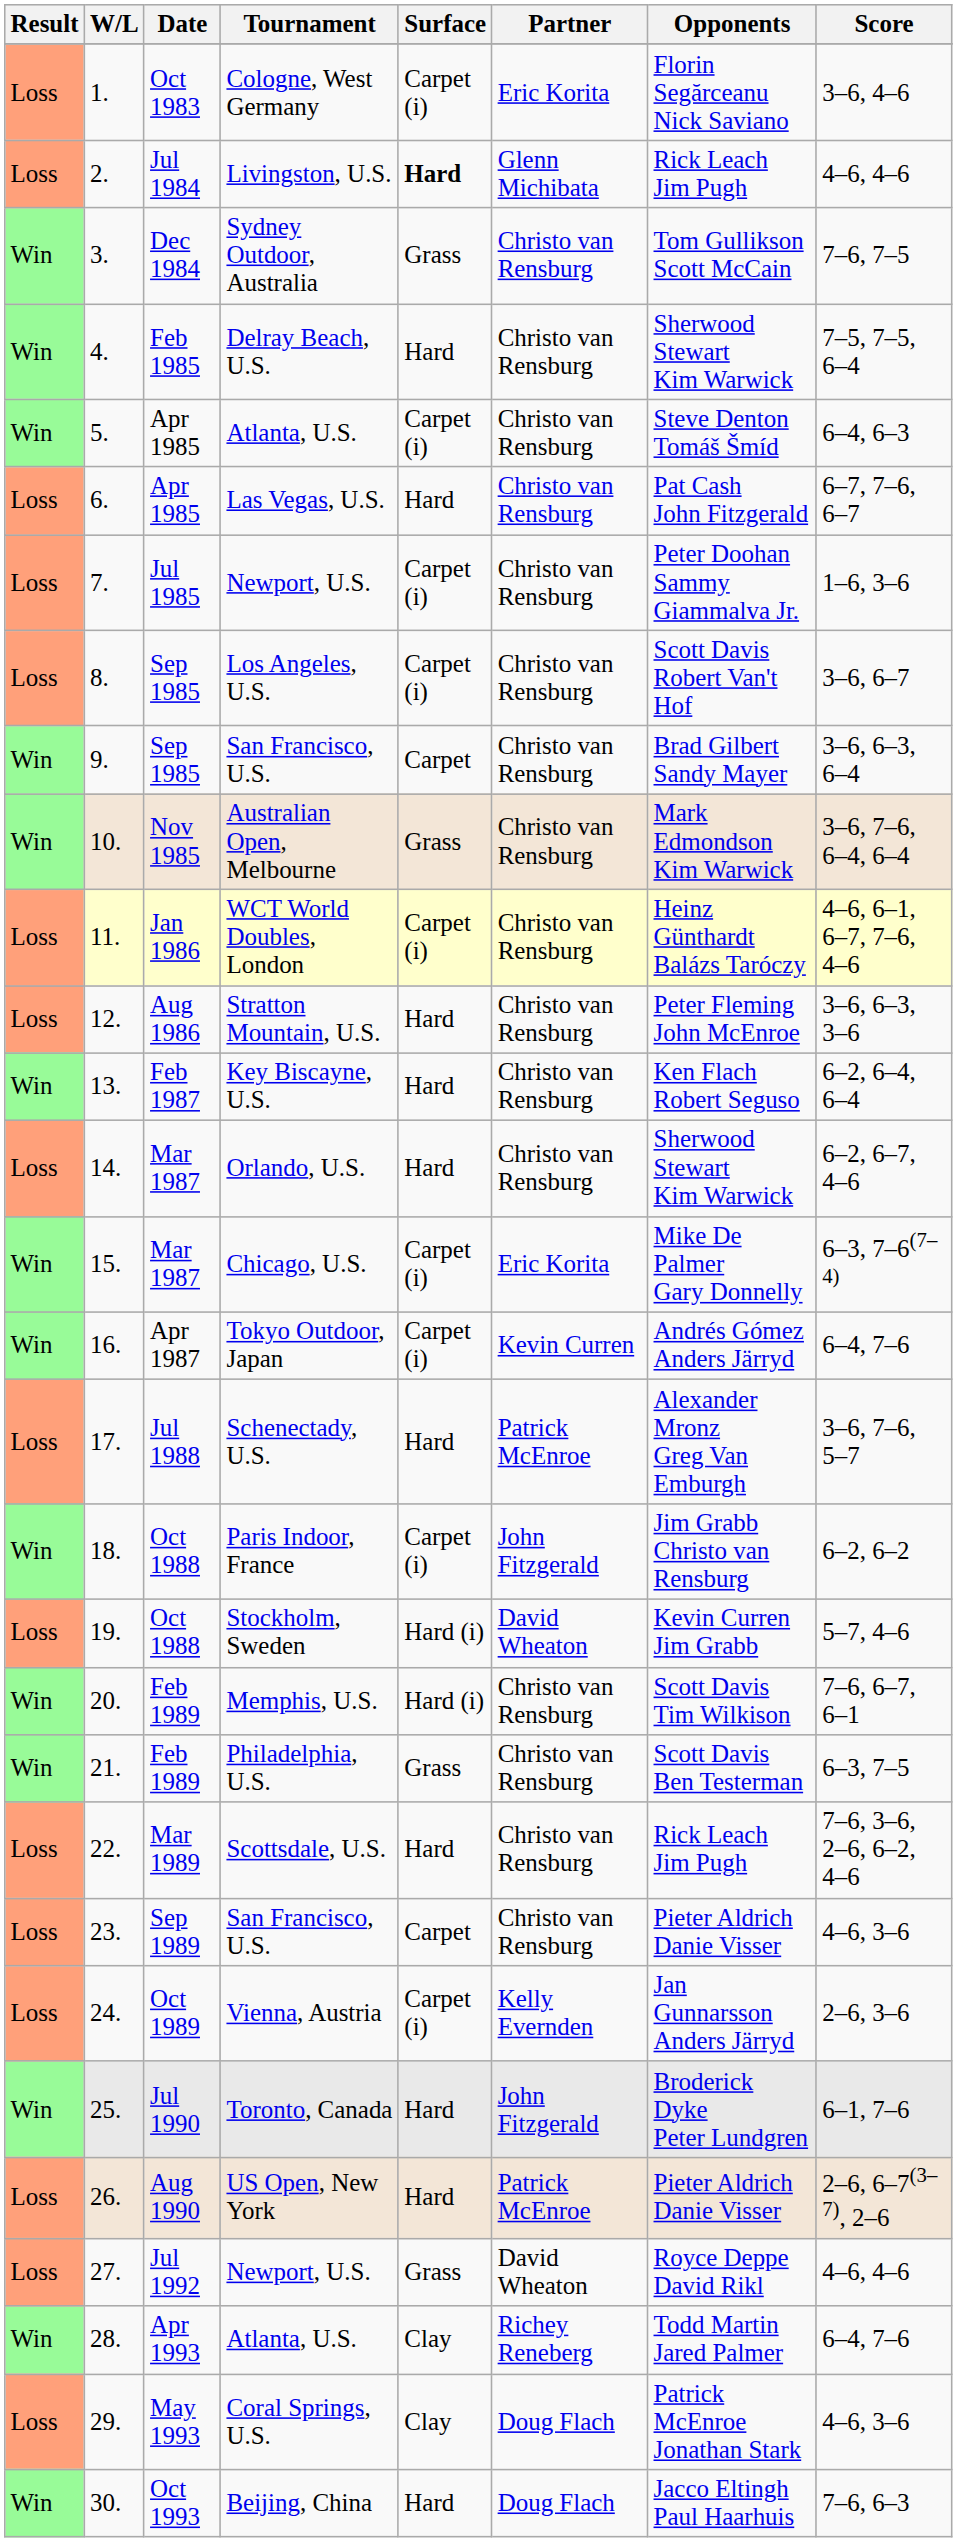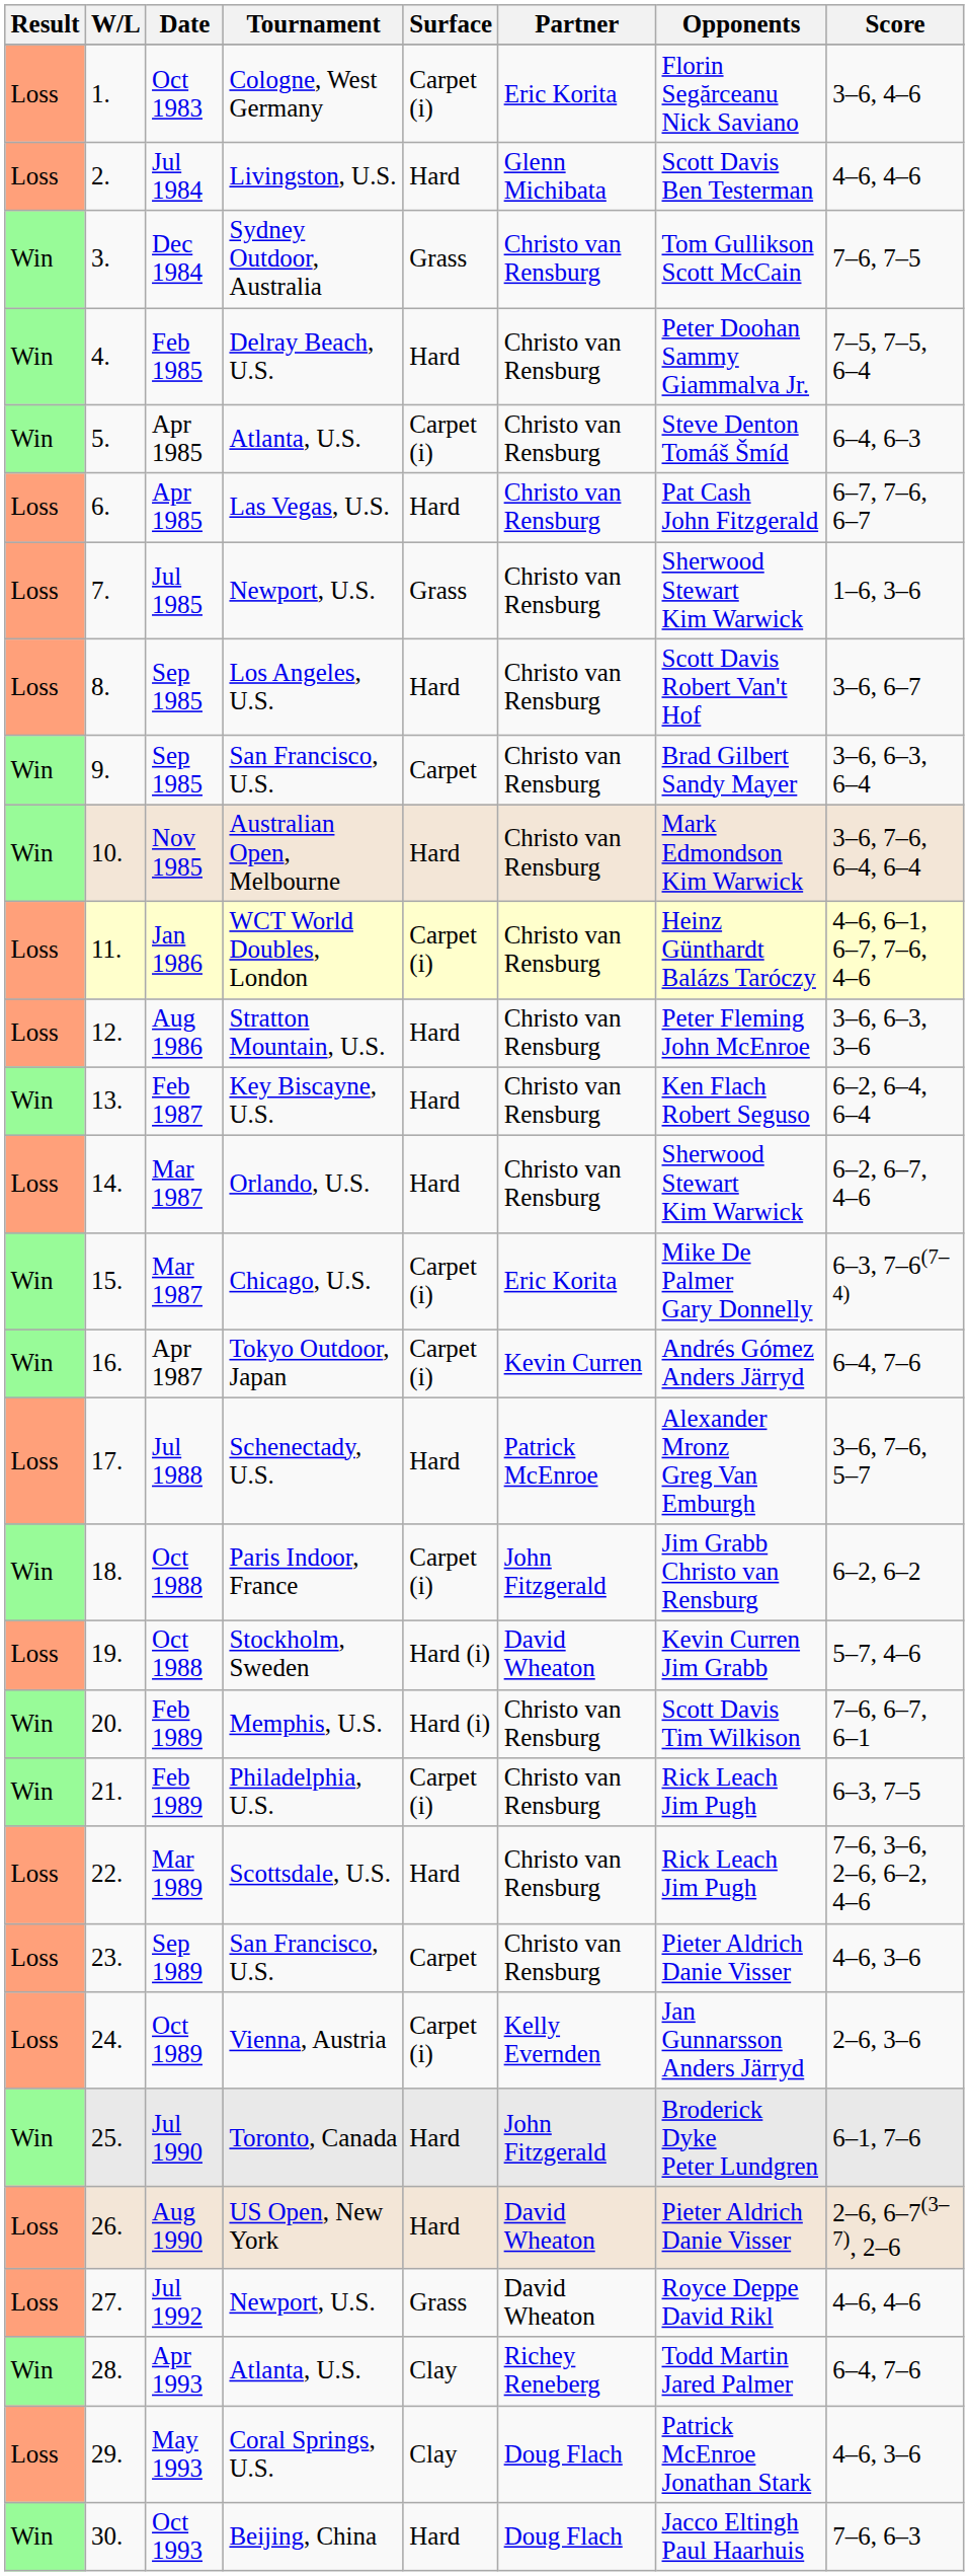Livingston, U.S. | Surface: bold -> normal
Livingston, U.S. | Opponents: Rick Leach Jim Pugh -> Scott Davis Ben Testerman
Delray Beach, U.S. | Opponents: Sherwood Stewart Kim Warwick -> Peter Doohan Sammy Giammalva Jr.
7. / Newport, U.S. | Surface: Carpet (i) -> Grass
7. / Newport, U.S. | Opponents: Peter Doohan Sammy Giammalva Jr. -> Sherwood Stewart Kim Warwick
Los Angeles, U.S. | Surface: Carpet (i) -> Hard
Australian Open, Melbourne | Surface: Grass -> Hard
Philadelphia, U.S. | Surface: Grass -> Carpet (i)
Philadelphia, U.S. | Opponents: Scott Davis Ben Testerman -> Rick Leach Jim Pugh
US Open, New York | Partner: Patrick McEnroe -> David Wheaton
